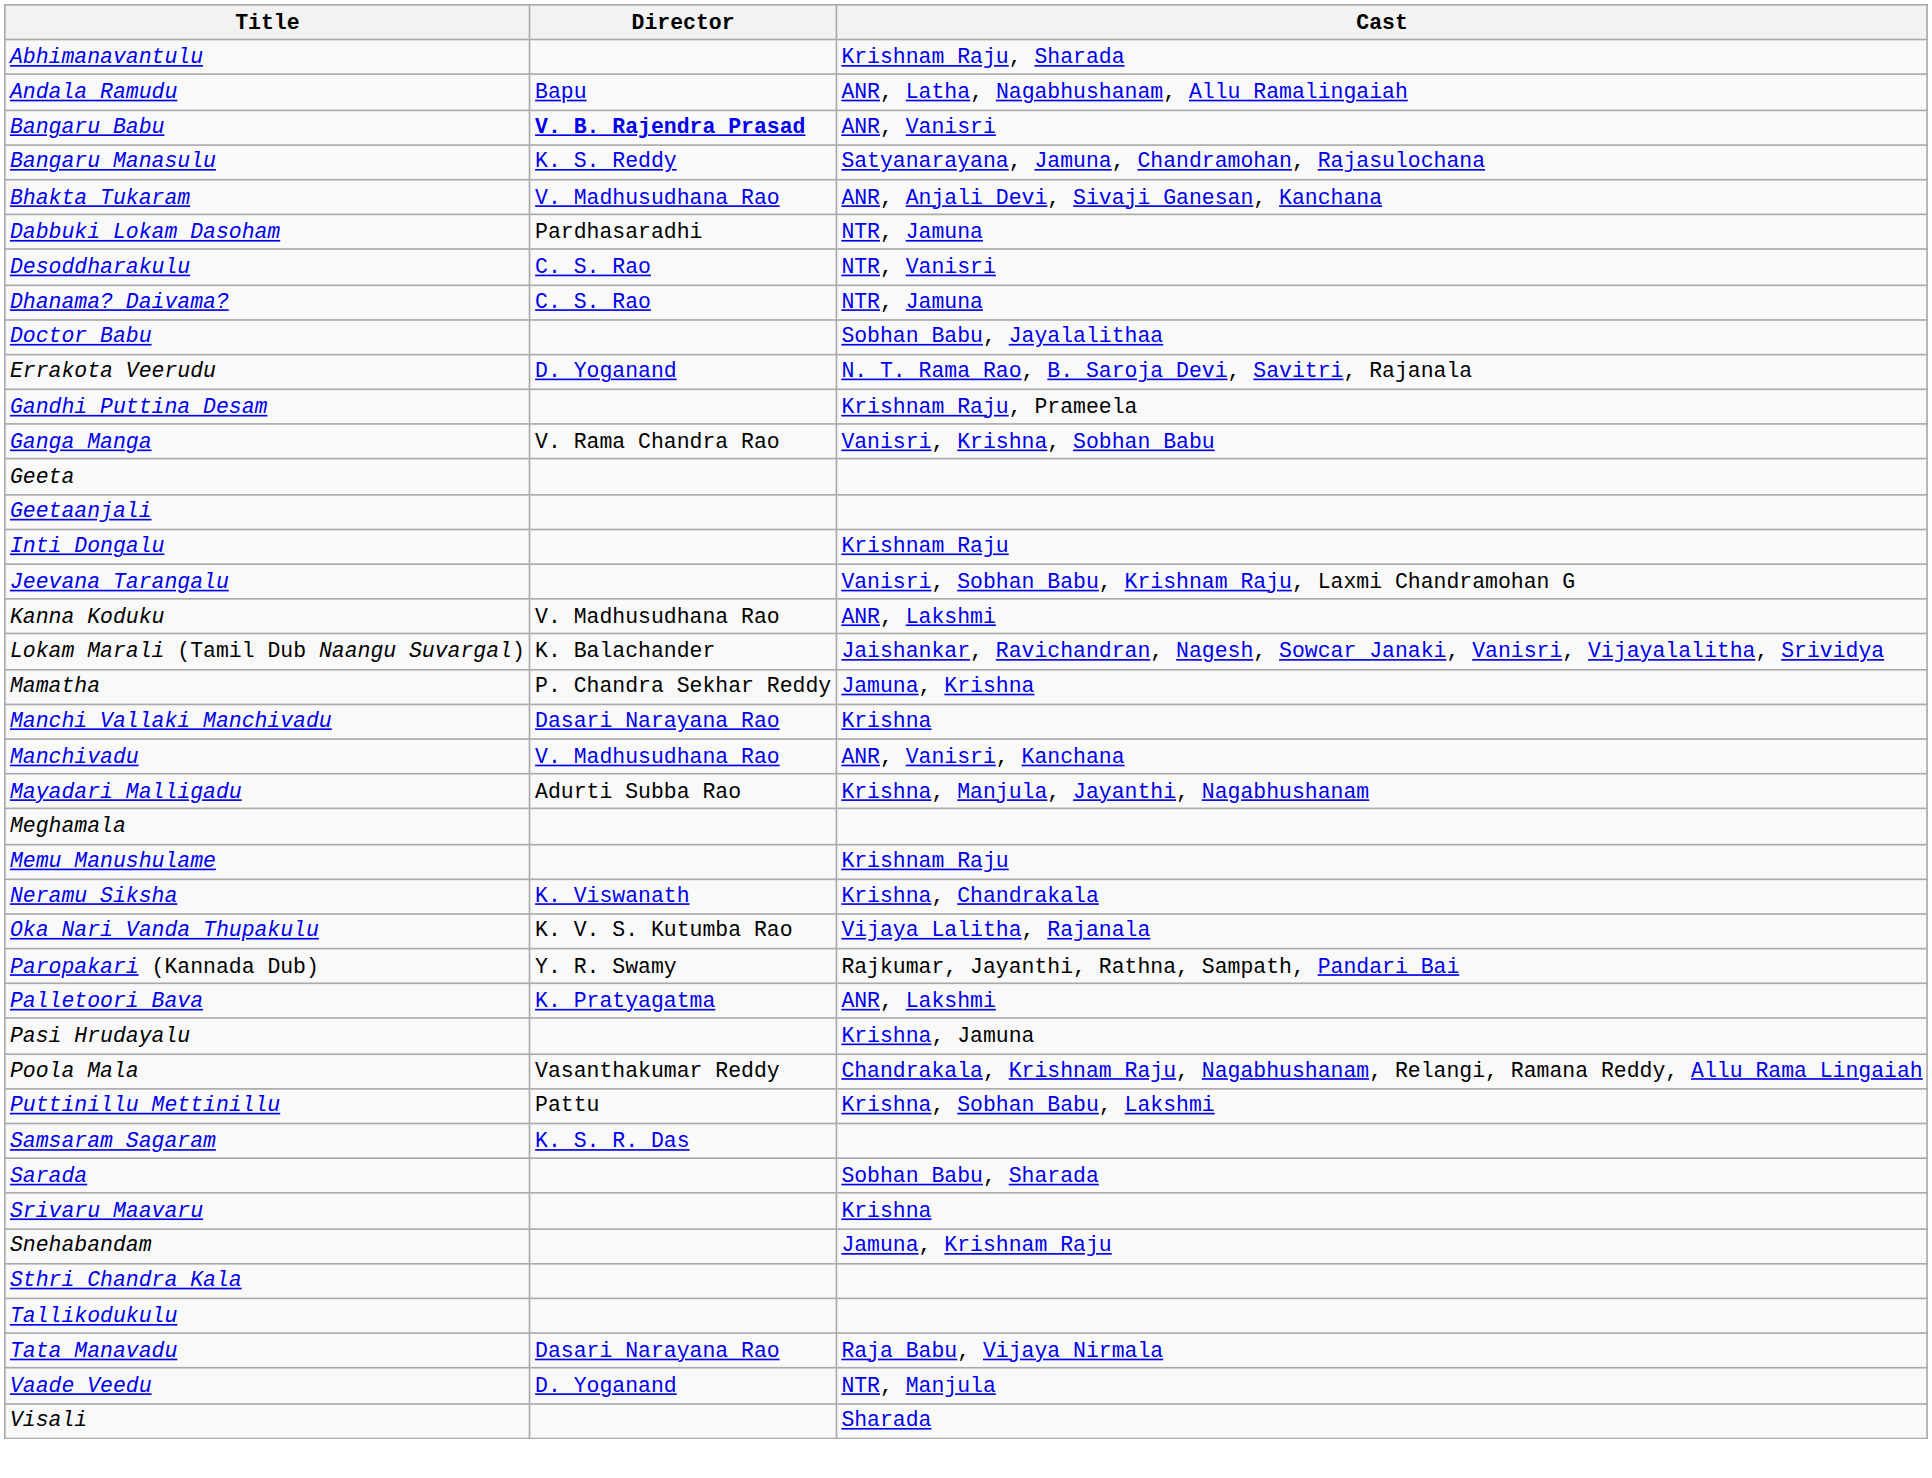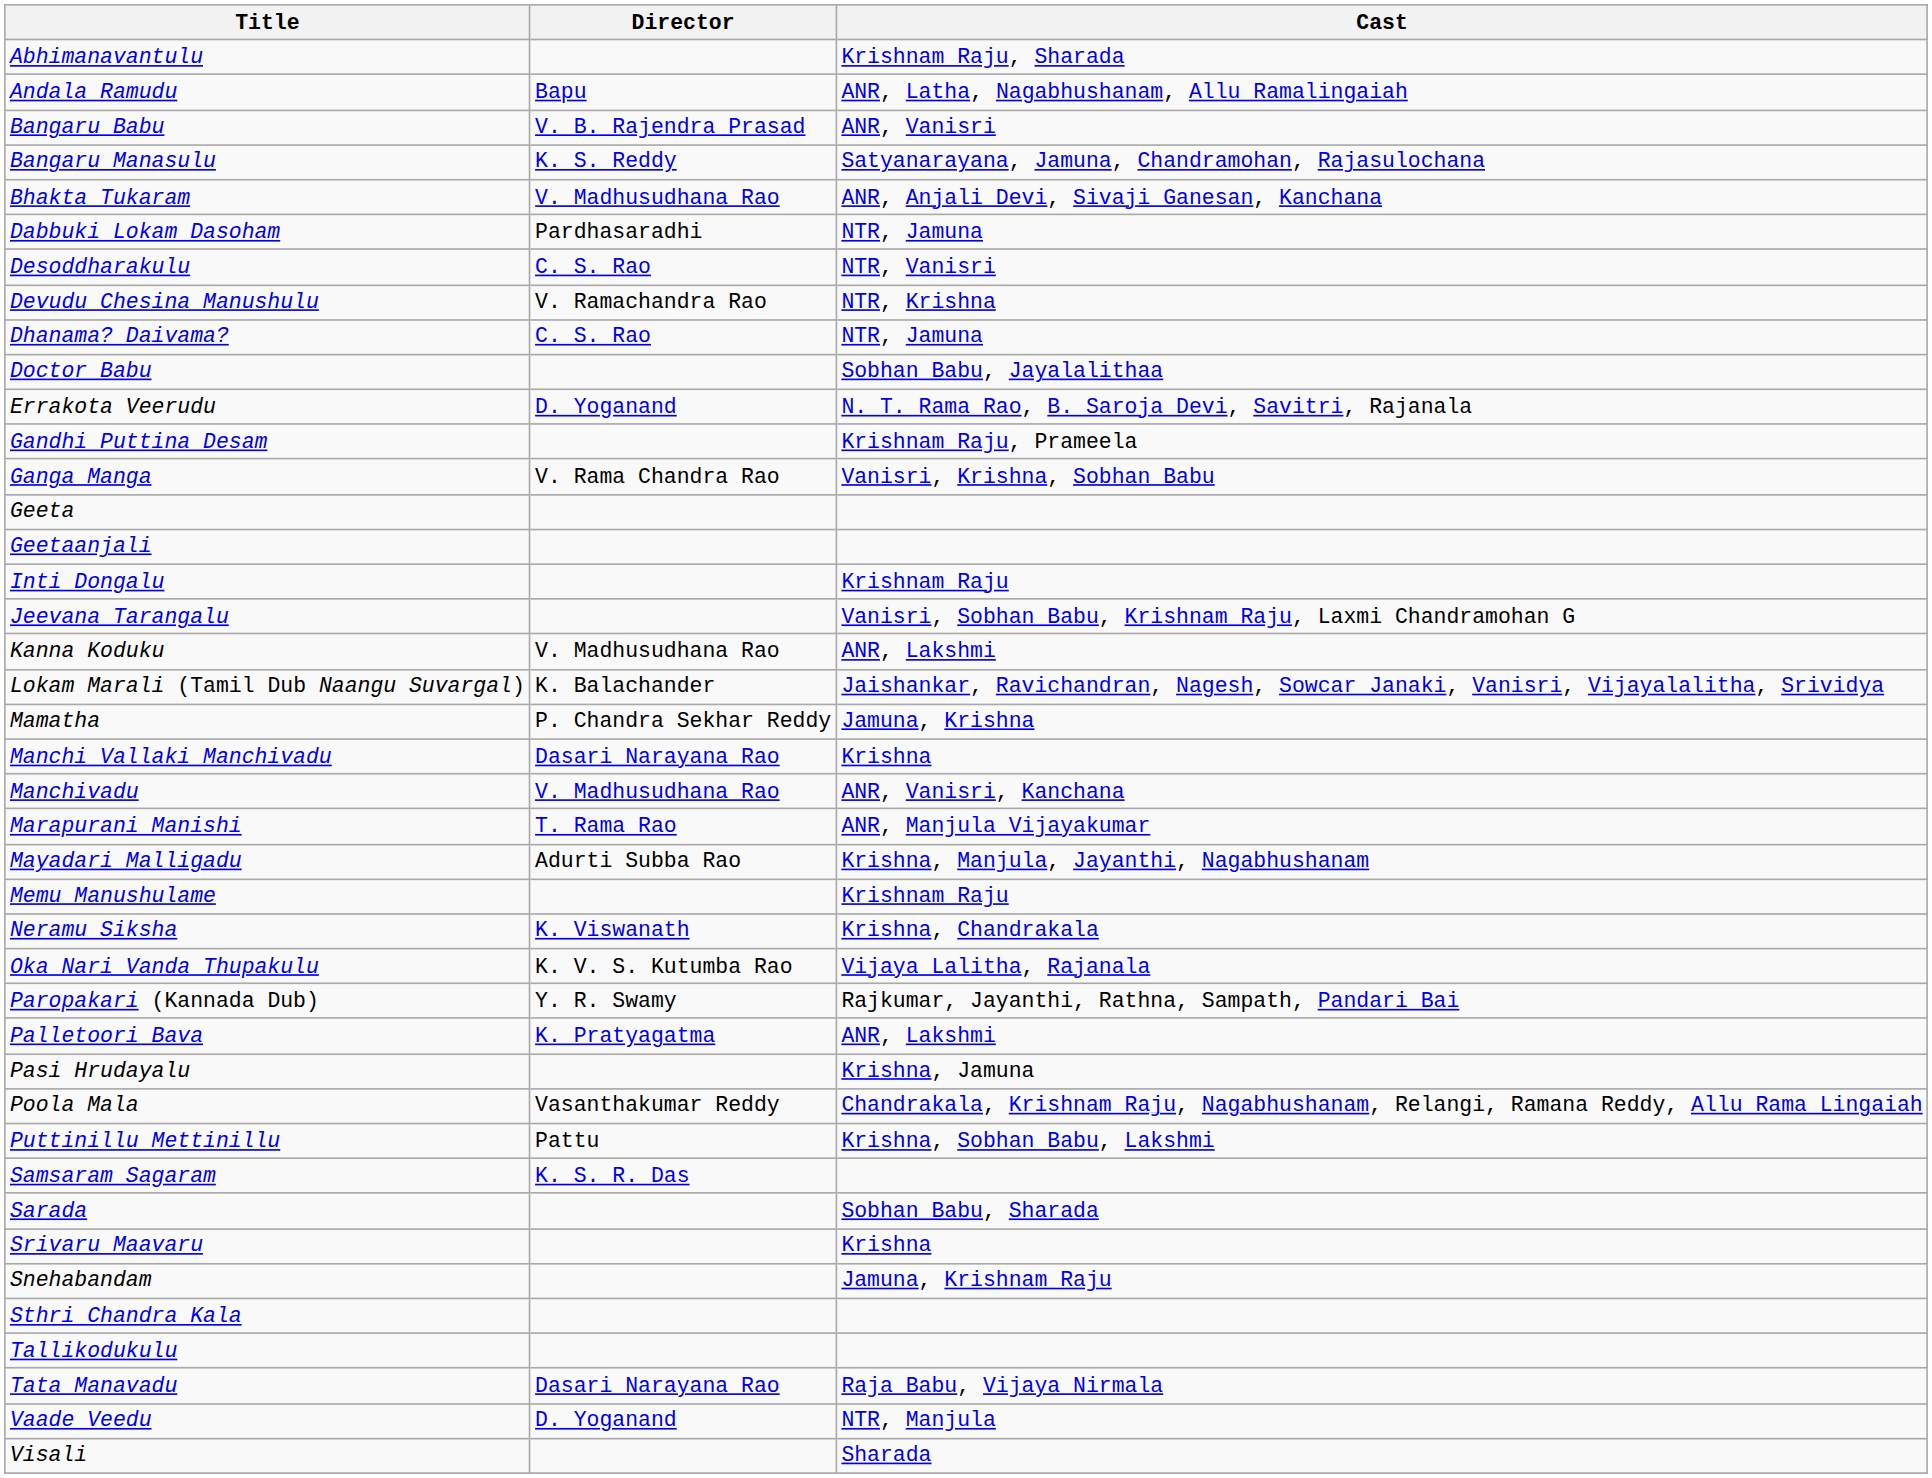Bangaru Babu | Director: bold -> normal
+ row: Devudu Chesina Manushulu | V. Ramachandra Rao | NTR, Krishna
+ row: Marapurani Manishi | T. Rama Rao | ANR, Manjula Vijayakumar
- row: Meghamala
